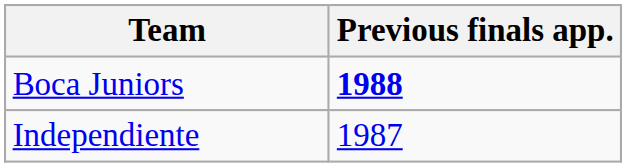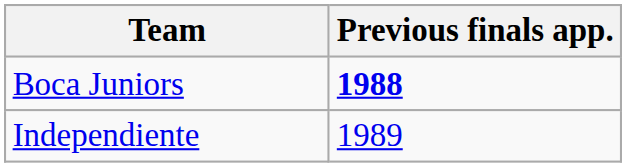Independiente | Previous finals app.: 1987 -> 1989
